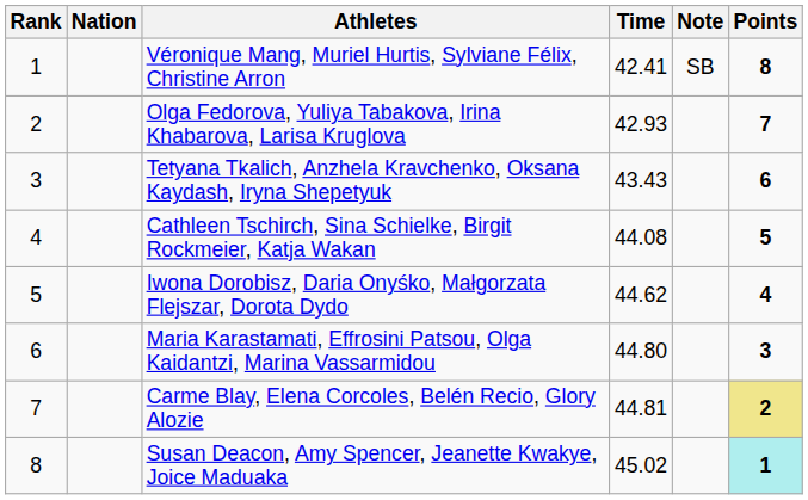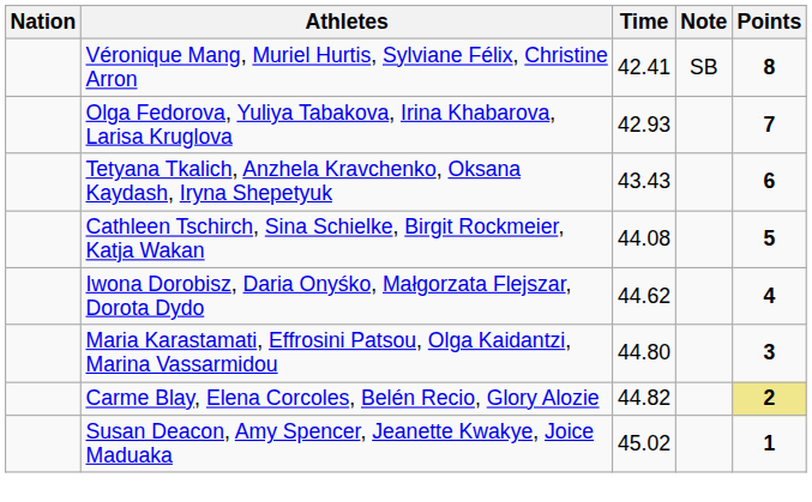- column: Rank | 1 | 2 | 3 | 4 | 5 | 6 | 7 | 8
Carme Blay, Elena Corcoles, Belén Recio, Glory Alozie | Time: 44.81 -> 44.82
Susan Deacon, Amy Spencer, Jeanette Kwakye, Joice Maduaka | Points: paleturquoise background -> no background
